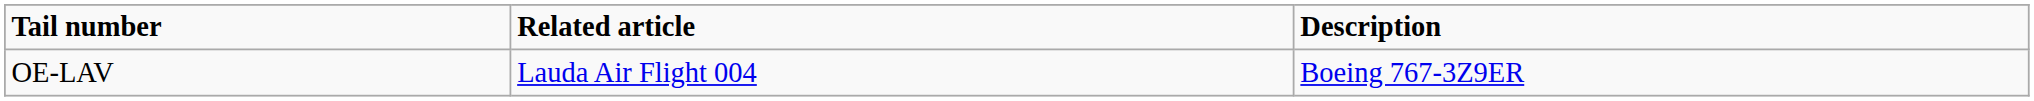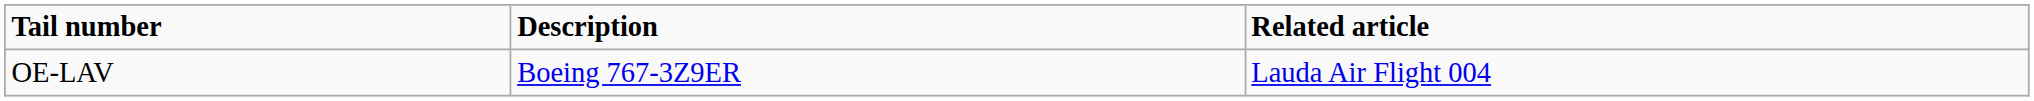columns swapped: Description <-> Related article
